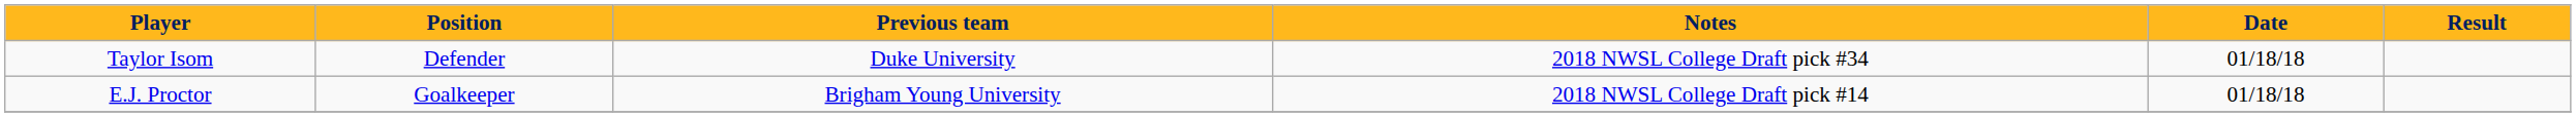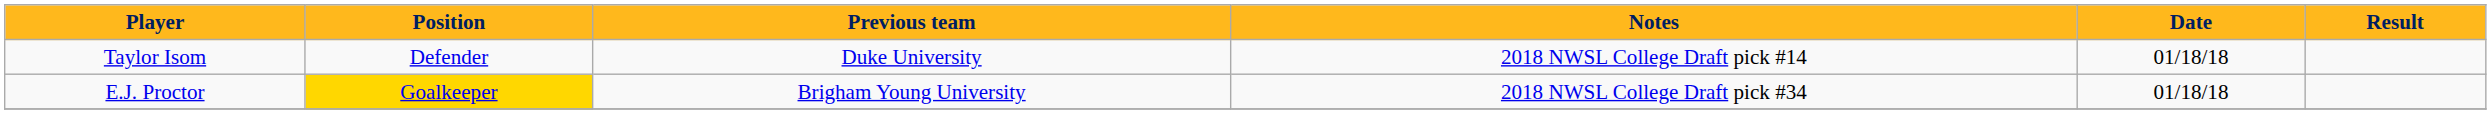Taylor Isom | Notes: 2018 NWSL College Draft pick #34 -> 2018 NWSL College Draft pick #14
E.J. Proctor | Position: no background -> gold background
E.J. Proctor | Notes: 2018 NWSL College Draft pick #14 -> 2018 NWSL College Draft pick #34
